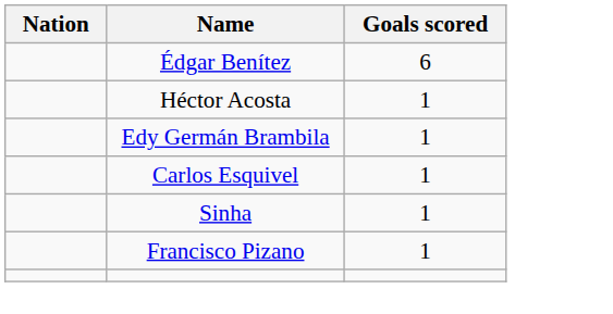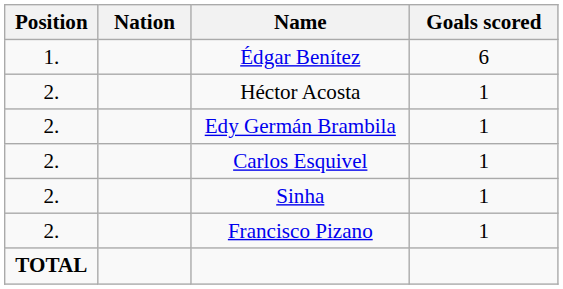+ column: Position | 1. | 2. | 2. | 2. | 2. | 2. | TOTAL
